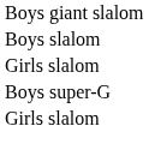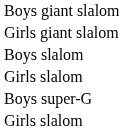+ row: Girls giant slalom
